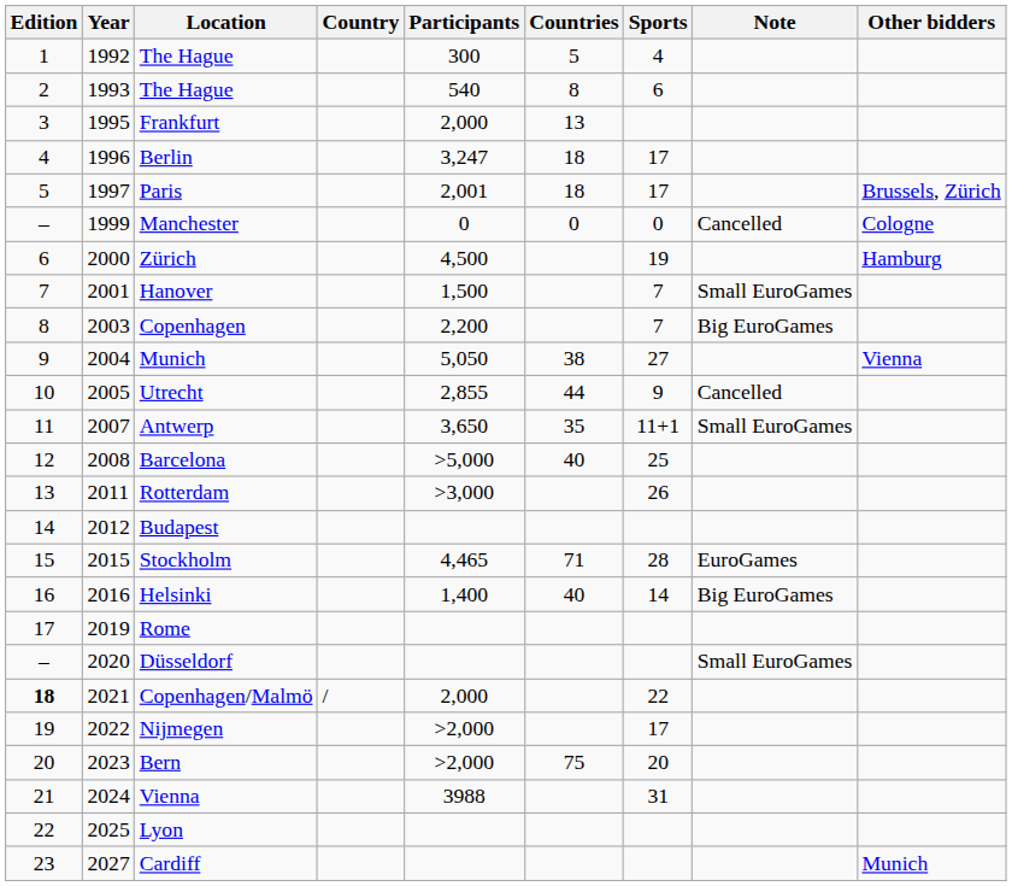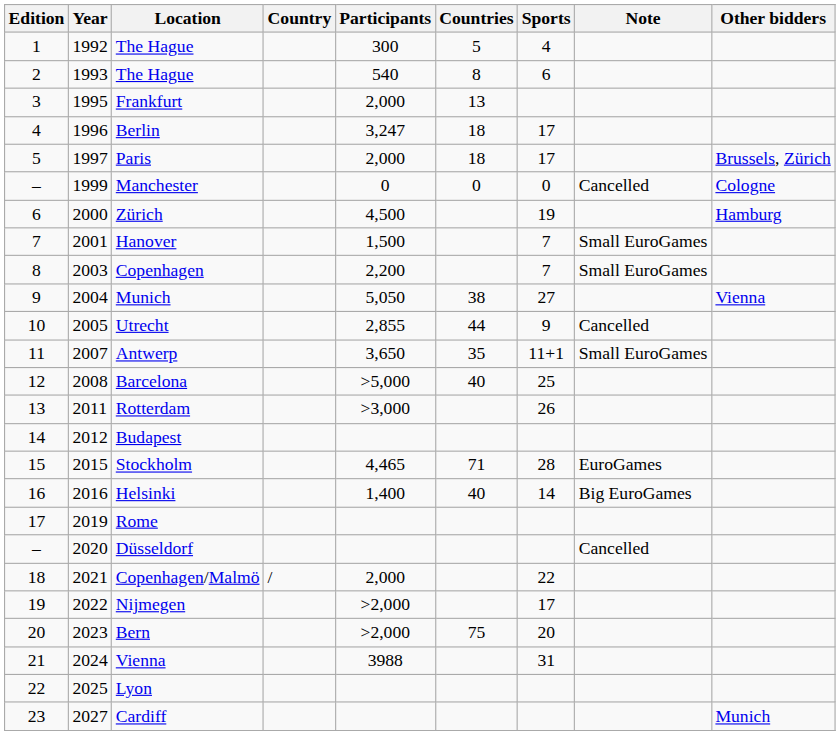Paris | Participants: 2,001 -> 2,000
Copenhagen | Note: Big EuroGames -> Small EuroGames
Düsseldorf | Note: Small EuroGames -> Cancelled
Copenhagen/Malmö | Edition: bold -> normal
